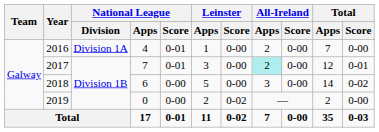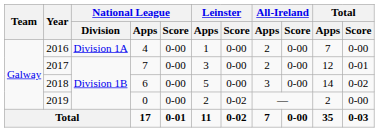2016 | National League / Score: 0-01 -> 0-00
2017 | National League / Score: 0-01 -> 0-00
2017 | All-Ireland / Apps: paleturquoise background -> no background
